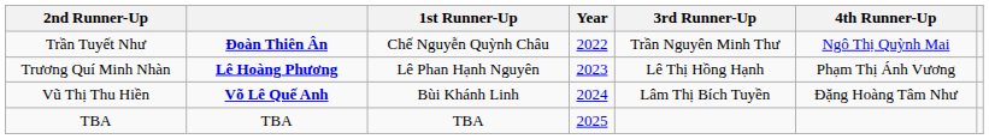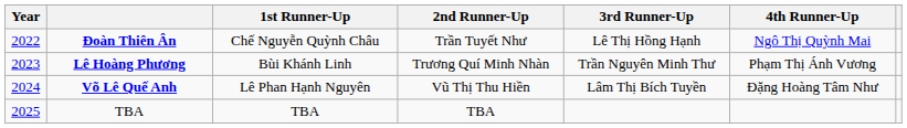columns swapped: Year <-> 2nd Runner-Up
Đoàn Thiên Ân | 3rd Runner-Up: Trần Nguyên Minh Thư -> Lê Thị Hồng Hạnh
Lê Hoàng Phương | 1st Runner-Up: Lê Phan Hạnh Nguyên -> Bùi Khánh Linh
Lê Hoàng Phương | 3rd Runner-Up: Lê Thị Hồng Hạnh -> Trần Nguyên Minh Thư
Võ Lê Quế Anh | 1st Runner-Up: Bùi Khánh Linh -> Lê Phan Hạnh Nguyên
